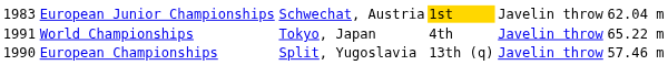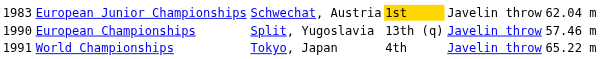rows swapped: European Championships <-> World Championships
